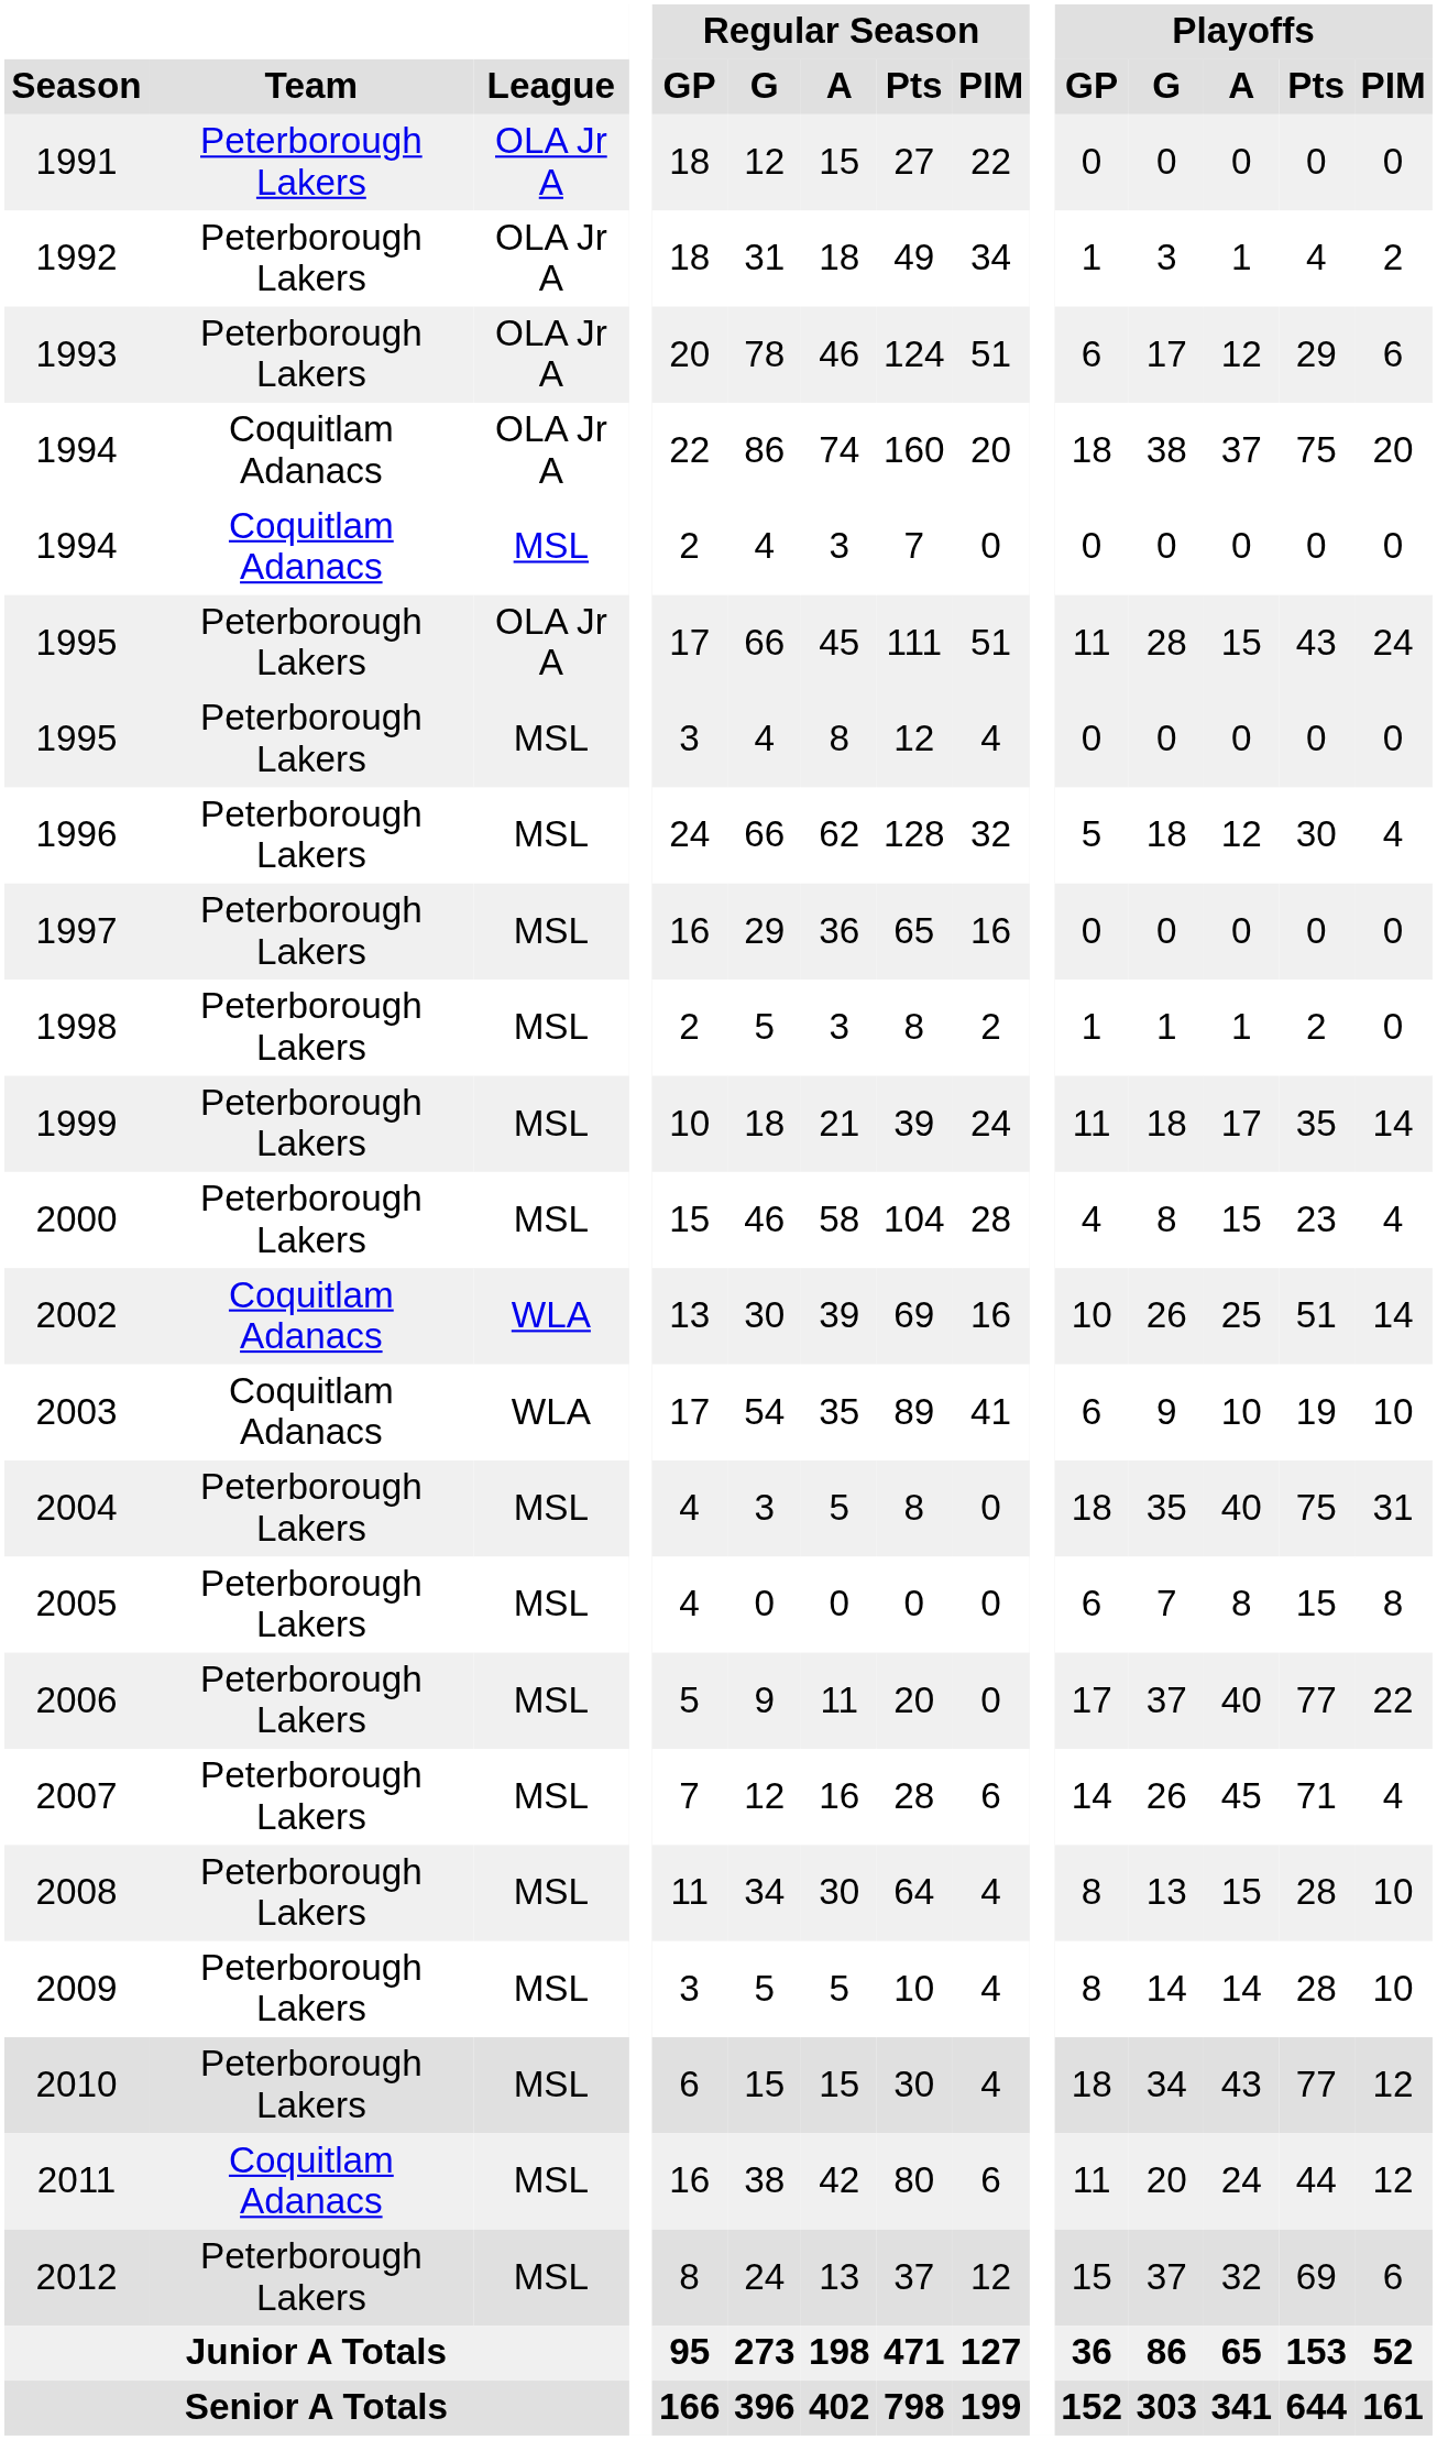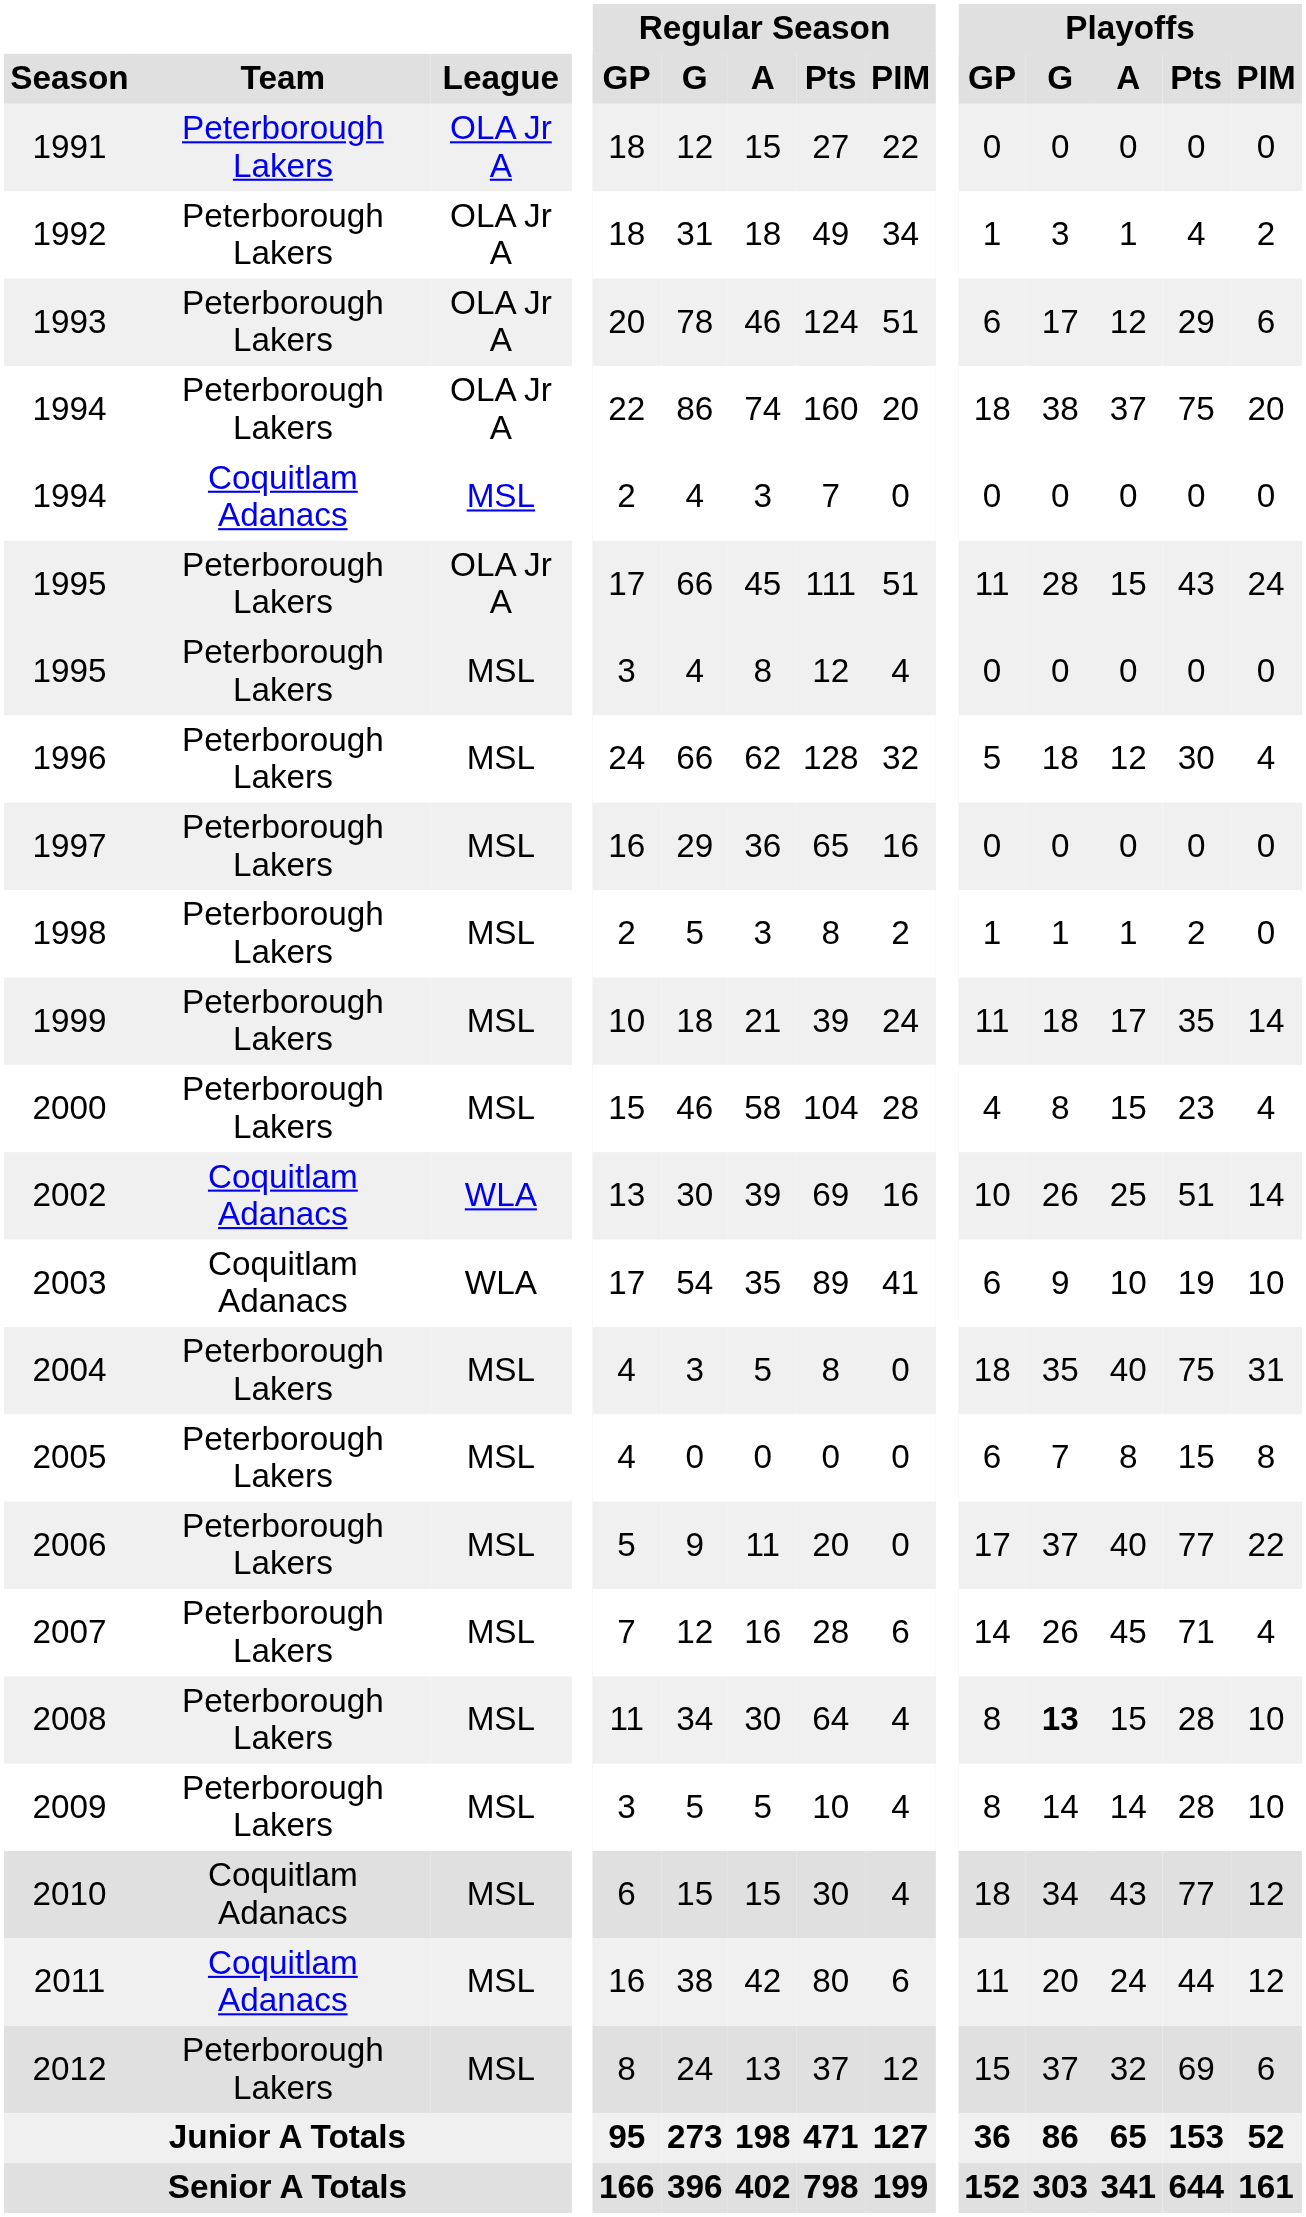1994 / OLA Jr A | Team: Coquitlam Adanacs -> Peterborough Lakers
2008 | Playoffs / G: normal -> bold
2010 | Team: Peterborough Lakers -> Coquitlam Adanacs
